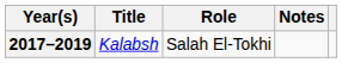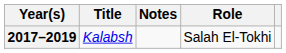columns swapped: Role <-> Notes
